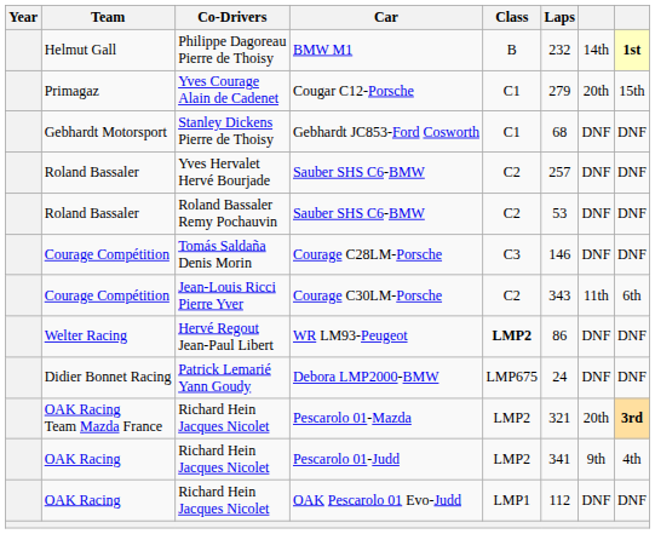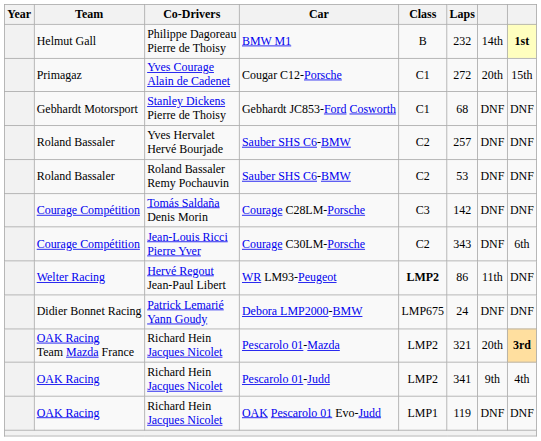Cougar C12-Porsche | Laps: 279 -> 272
Courage C28LM-Porsche | Laps: 146 -> 142
Courage C30LM-Porsche | column 7: 11th -> DNF
WR LM93-Peugeot | column 7: DNF -> 11th
OAK Pescarolo 01 Evo-Judd | Laps: 112 -> 119
